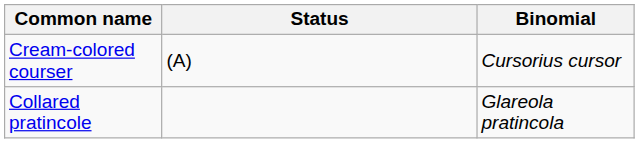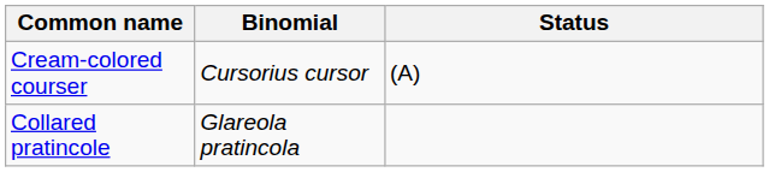columns swapped: Binomial <-> Status
